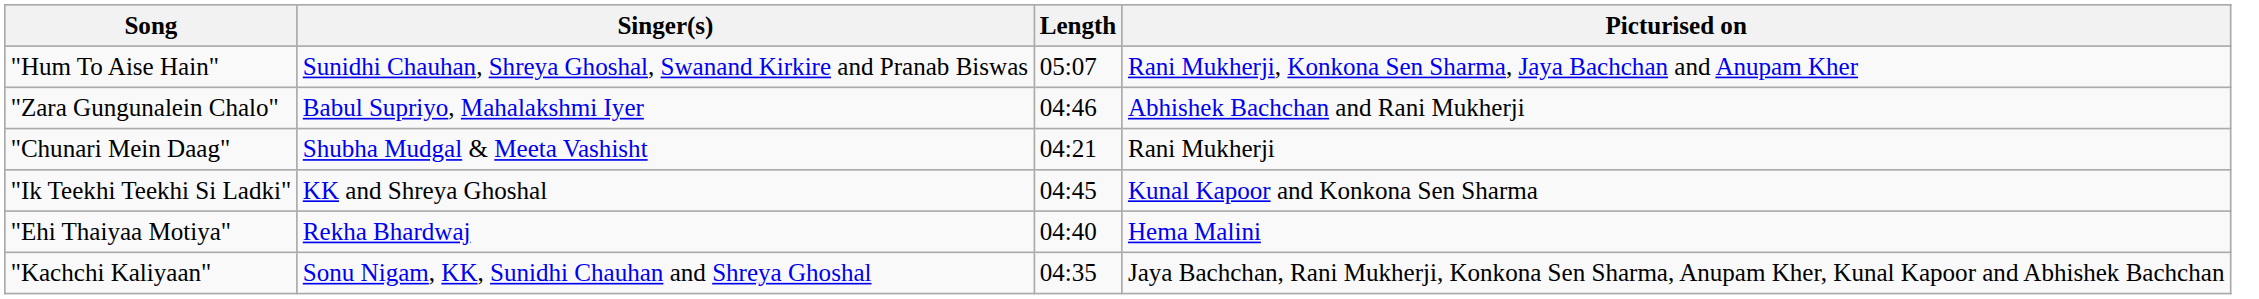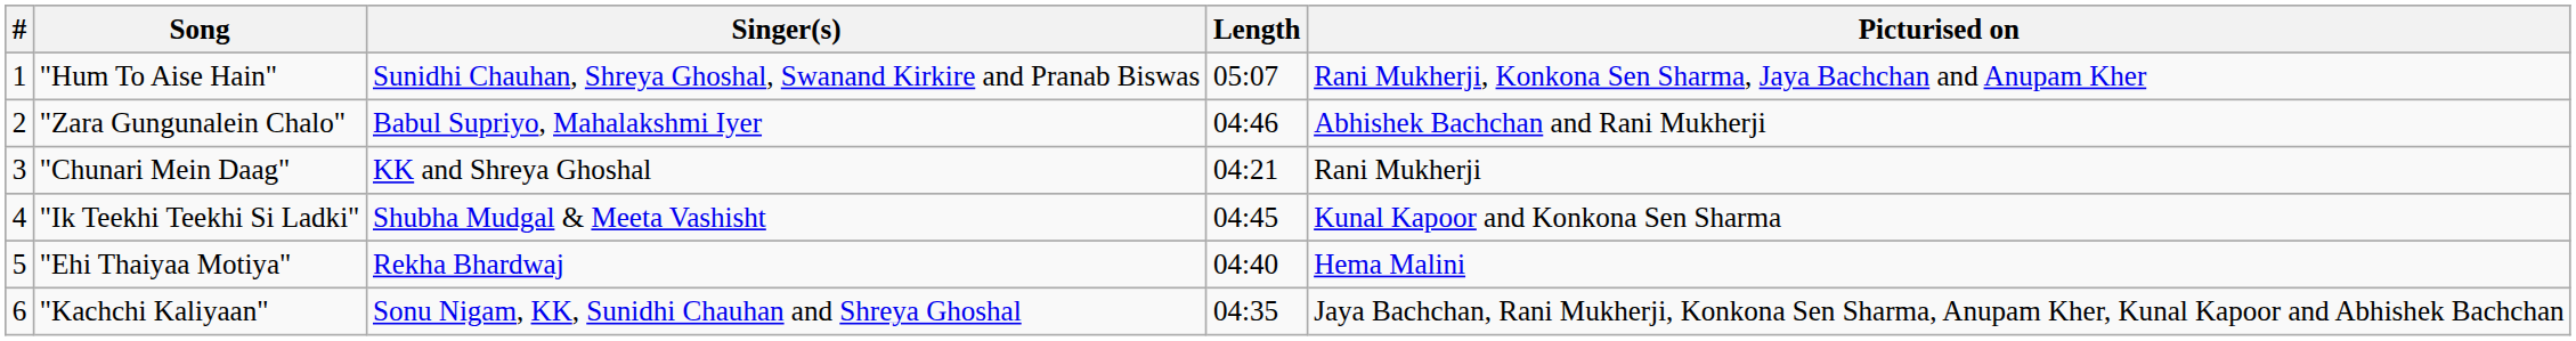+ column: # | 1 | 2 | 3 | 4 | 5 | 6
"Chunari Mein Daag" | Singer(s): Shubha Mudgal & Meeta Vashisht -> KK and Shreya Ghoshal
"Ik Teekhi Teekhi Si Ladki" | Singer(s): KK and Shreya Ghoshal -> Shubha Mudgal & Meeta Vashisht
